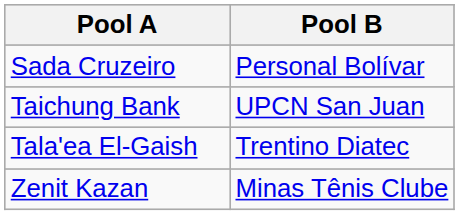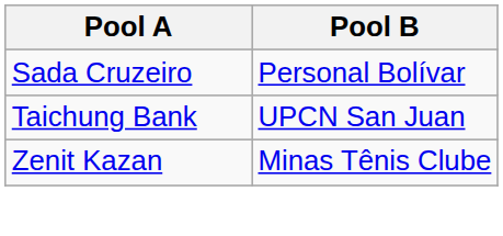- row: Tala'ea El-Gaish | Trentino Diatec
